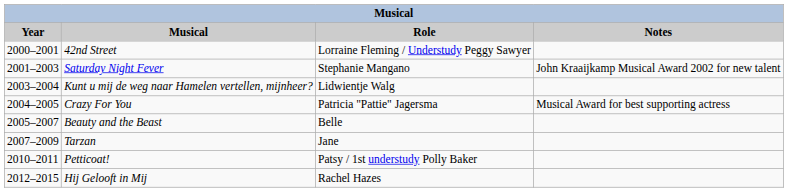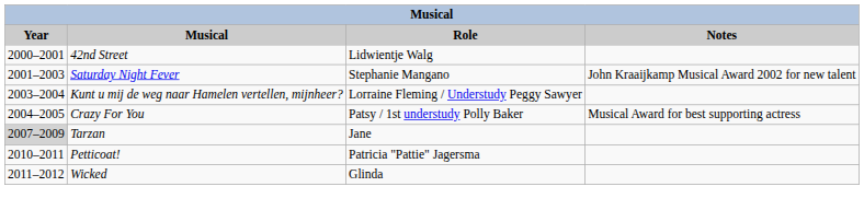42nd Street | Role: Lorraine Fleming / Understudy Peggy Sawyer -> Lidwientje Walg
Kunt u mij de weg naar Hamelen vertellen, mijnheer? | Role: Lidwientje Walg -> Lorraine Fleming / Understudy Peggy Sawyer
Crazy For You | Role: Patricia "Pattie" Jagersma -> Patsy / 1st understudy Polly Baker
- row: 2005–2007 | Beauty and the Beast | Belle
Tarzan | Year: no background -> lightgrey background
Petticoat! | Role: Patsy / 1st understudy Polly Baker -> Patricia "Pattie" Jagersma
+ row: 2011–2012 | Wicked | Glinda
- row: 2012–2015 | Hij Gelooft in Mij | Rachel Hazes
